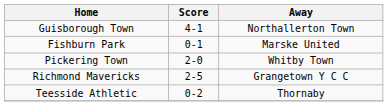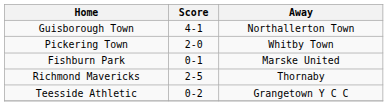rows swapped: Pickering Town <-> Fishburn Park
Richmond Mavericks | Away: Grangetown Y C C -> Thornaby
Teesside Athletic | Away: Thornaby -> Grangetown Y C C
